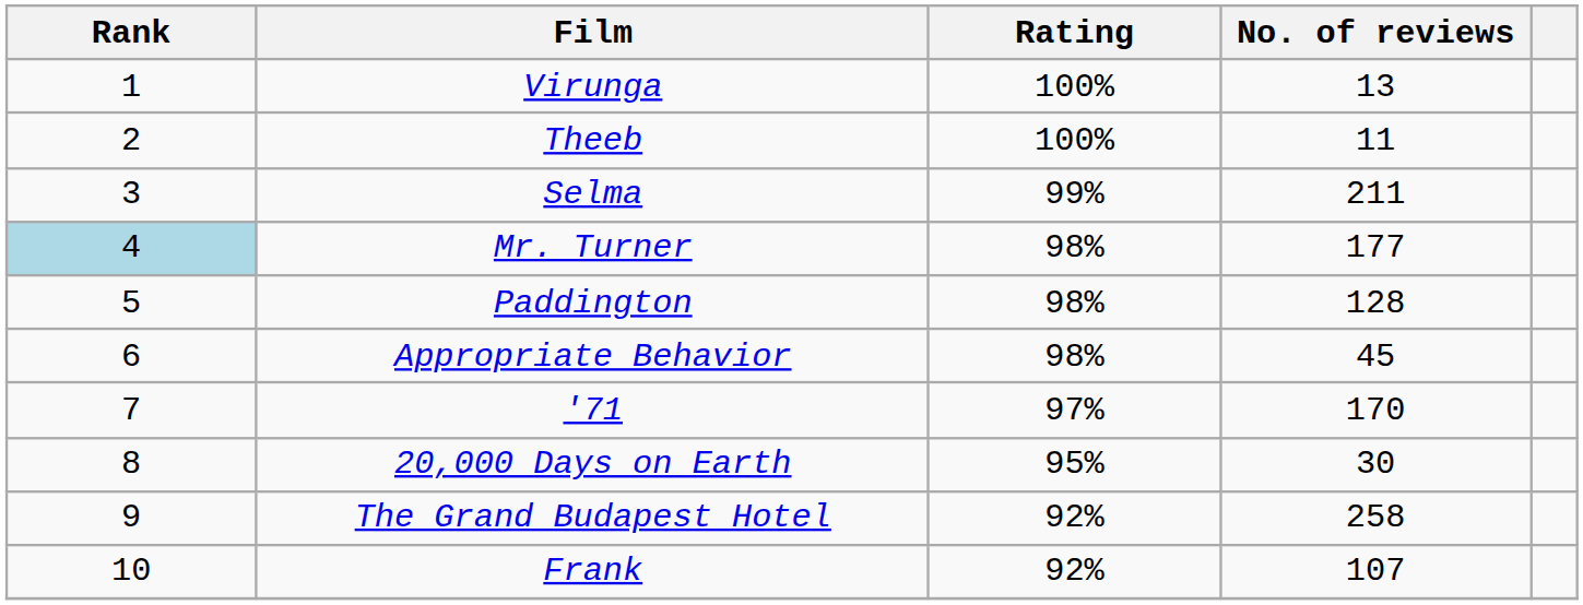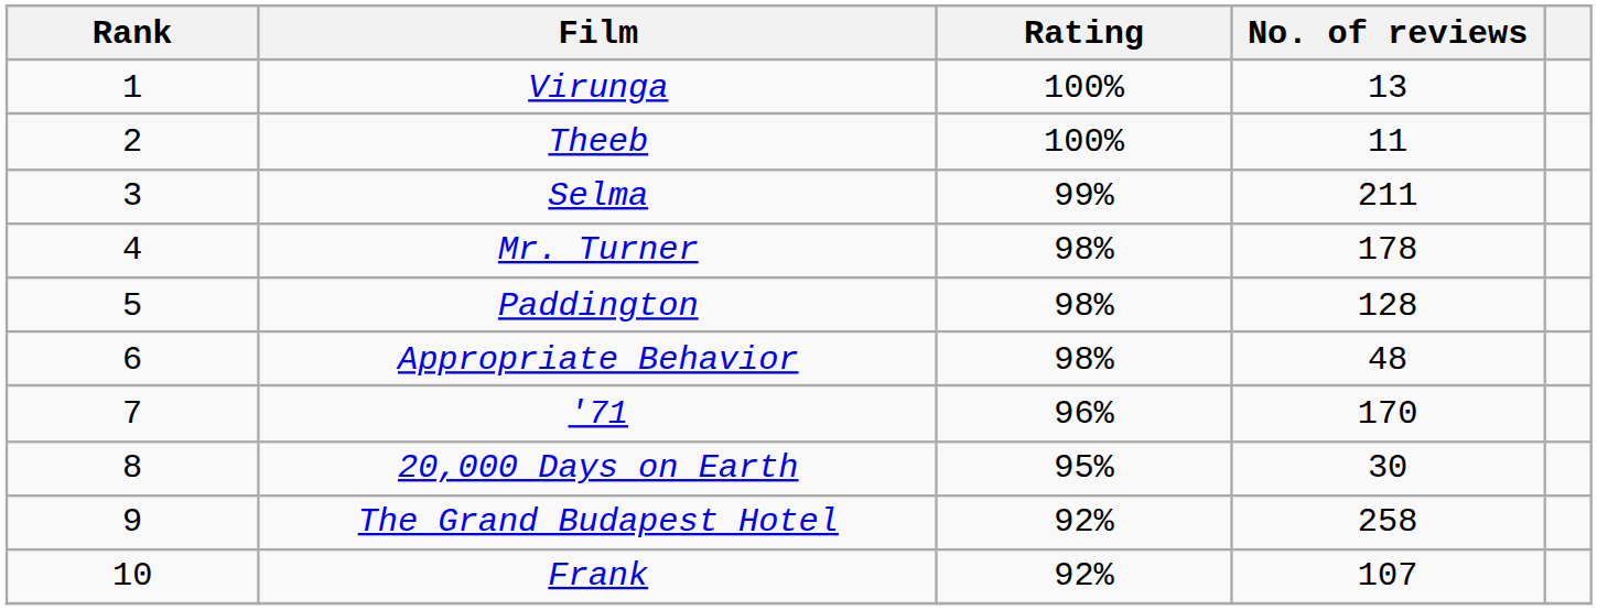Mr. Turner | Rank: lightblue background -> no background
Mr. Turner | No. of reviews: 177 -> 178
Appropriate Behavior | No. of reviews: 45 -> 48
'71 | Rating: 97% -> 96%
